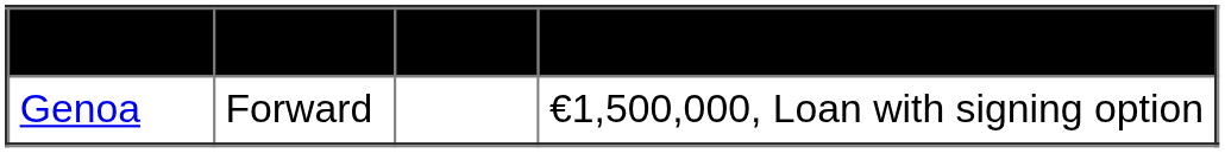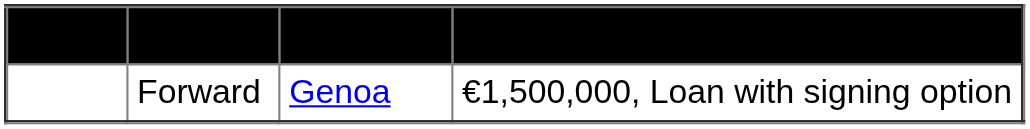columns swapped: Player <-> New Club
